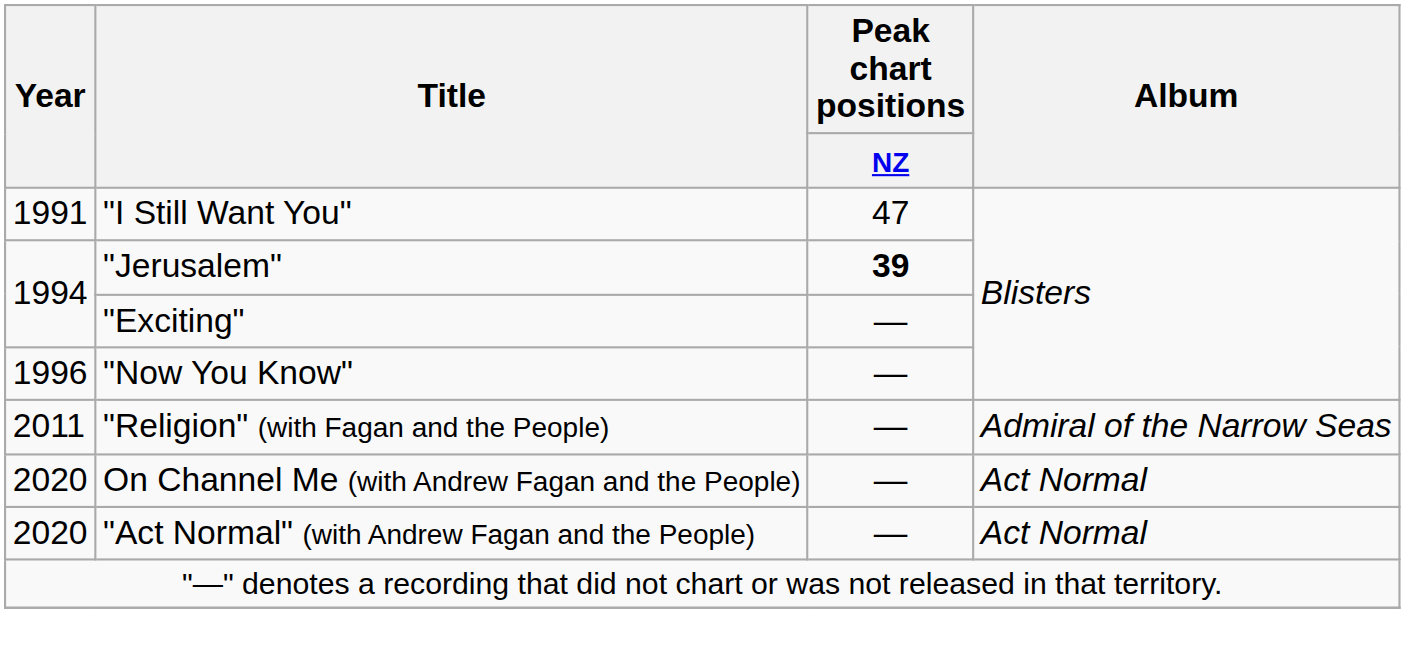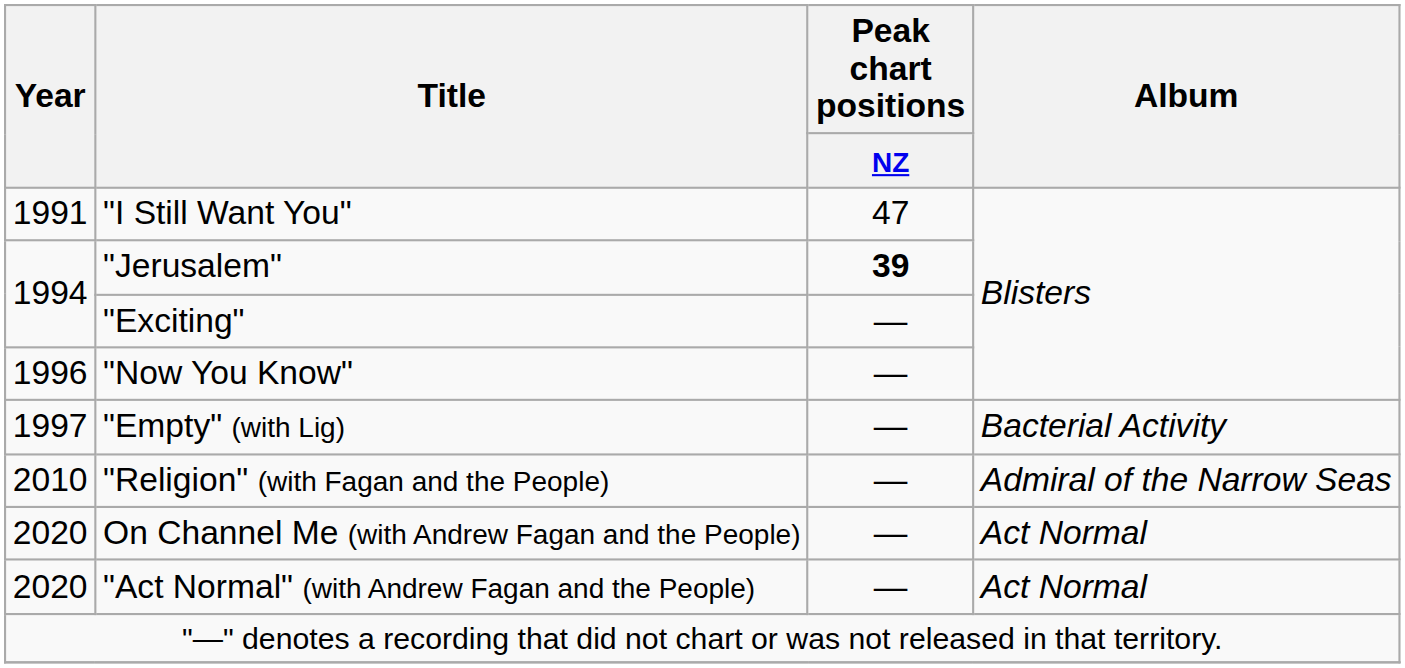+ row: 1997 | "Empty" (with Lig) | — | Bacterial Activity
"Religion" (with Fagan and the People) | Year: 2011 -> 2010
